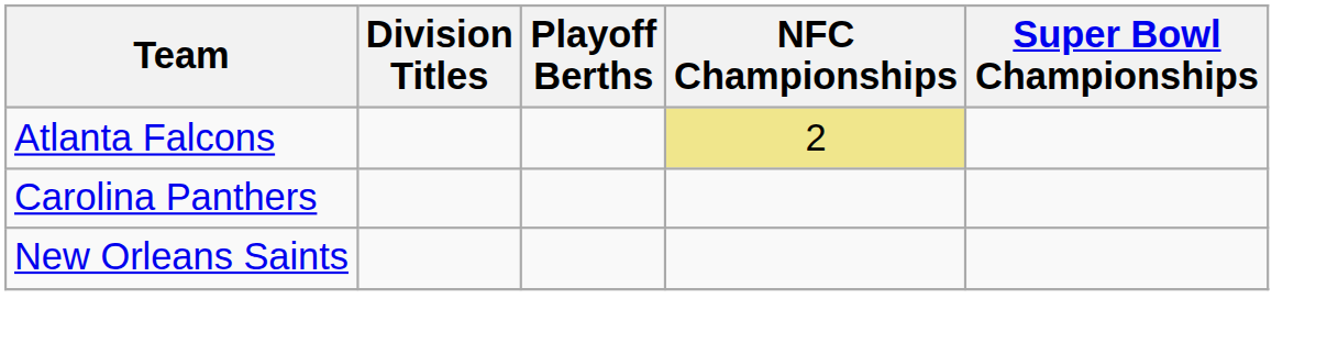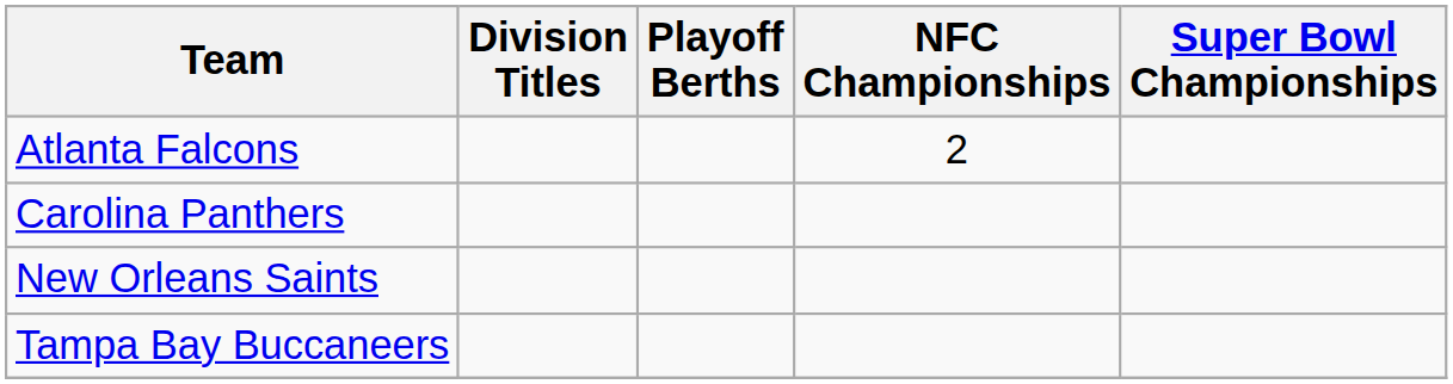Atlanta Falcons | NFC Championships: khaki background -> no background
+ row: Tampa Bay Buccaneers
